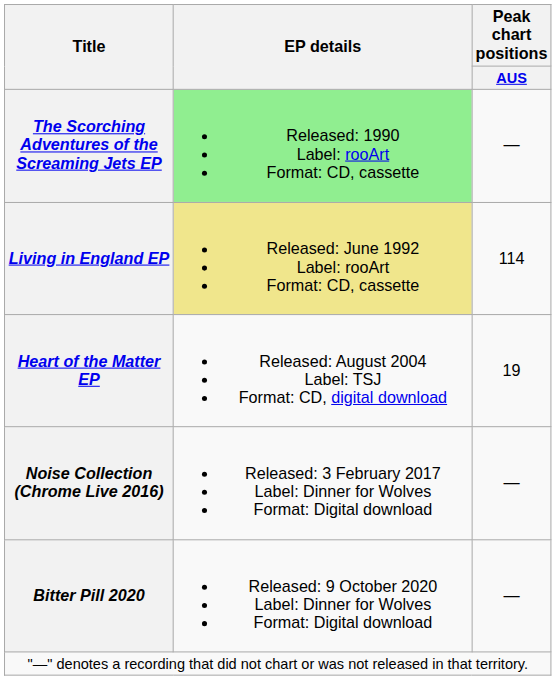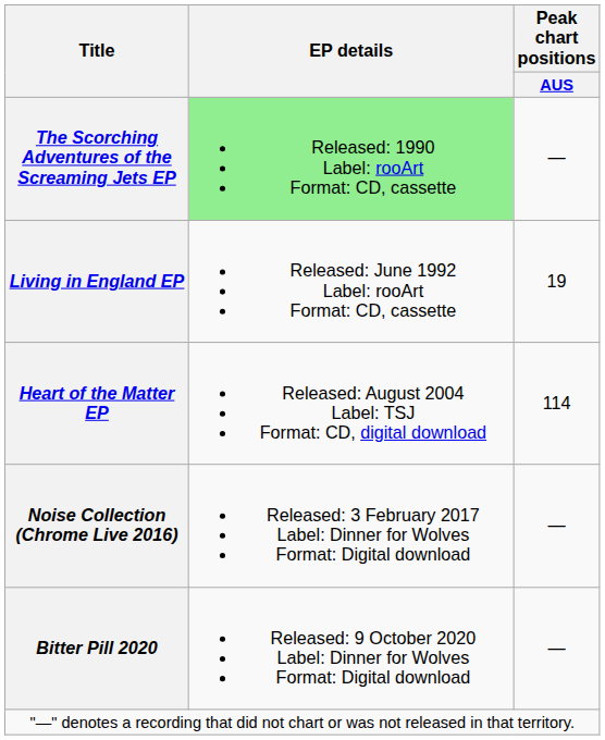Living in England EP | EP details: khaki background -> no background
Living in England EP | Peak chart positions / AUS: 114 -> 19
Heart of the Matter EP | Peak chart positions / AUS: 19 -> 114
